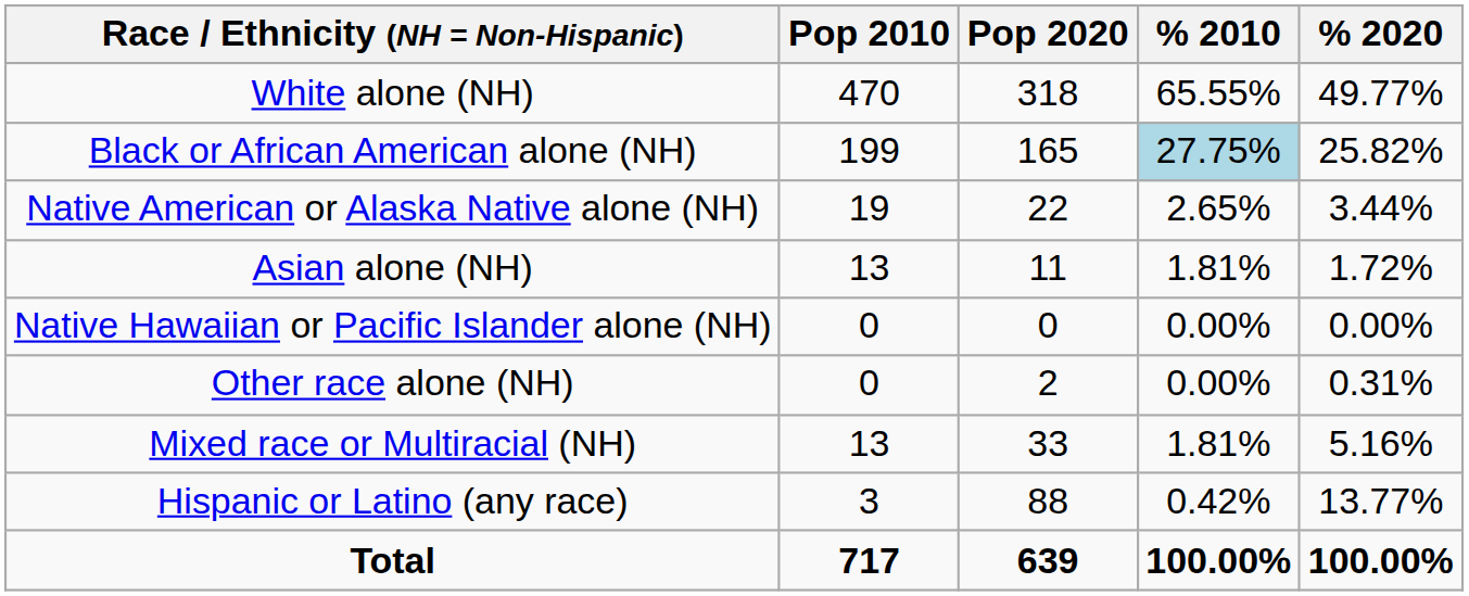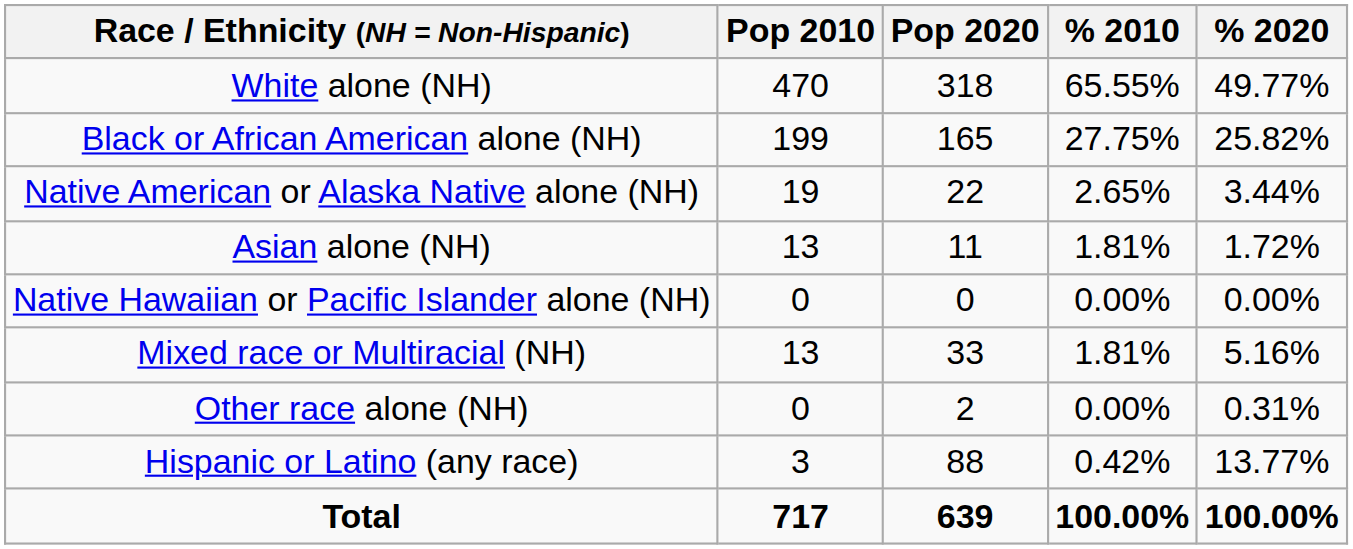Black or African American alone (NH) | % 2010: lightblue background -> no background
rows swapped: Other race alone (NH) <-> Mixed race or Multiracial (NH)
